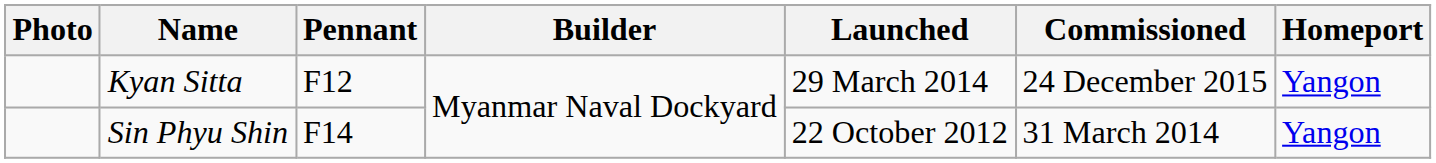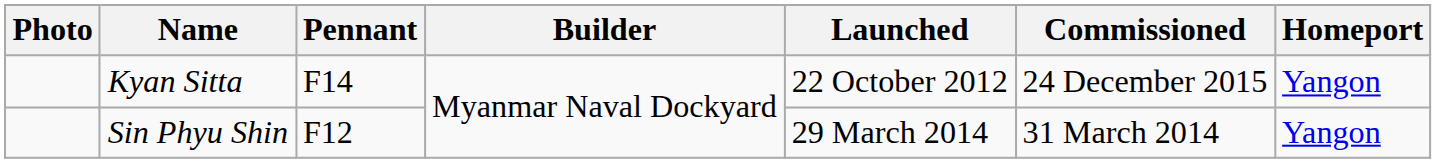Kyan Sitta | Pennant: F12 -> F14
Kyan Sitta | Launched: 29 March 2014 -> 22 October 2012
Sin Phyu Shin | Pennant: F14 -> F12
Sin Phyu Shin | Launched: 22 October 2012 -> 29 March 2014
